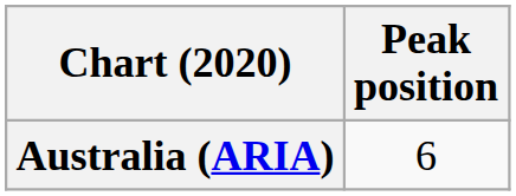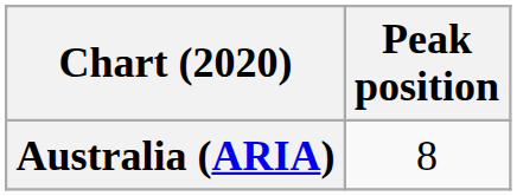Australia (ARIA) | Peak position: 6 -> 8
